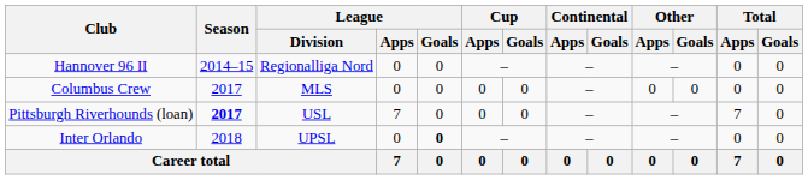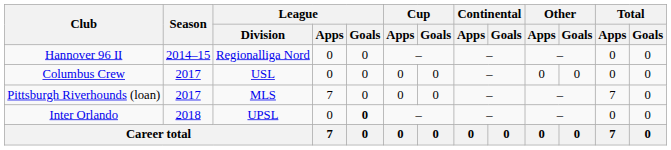Columbus Crew | League / Division: MLS -> USL
Pittsburgh Riverhounds (loan) | Season: bold -> normal
Pittsburgh Riverhounds (loan) | League / Division: USL -> MLS
